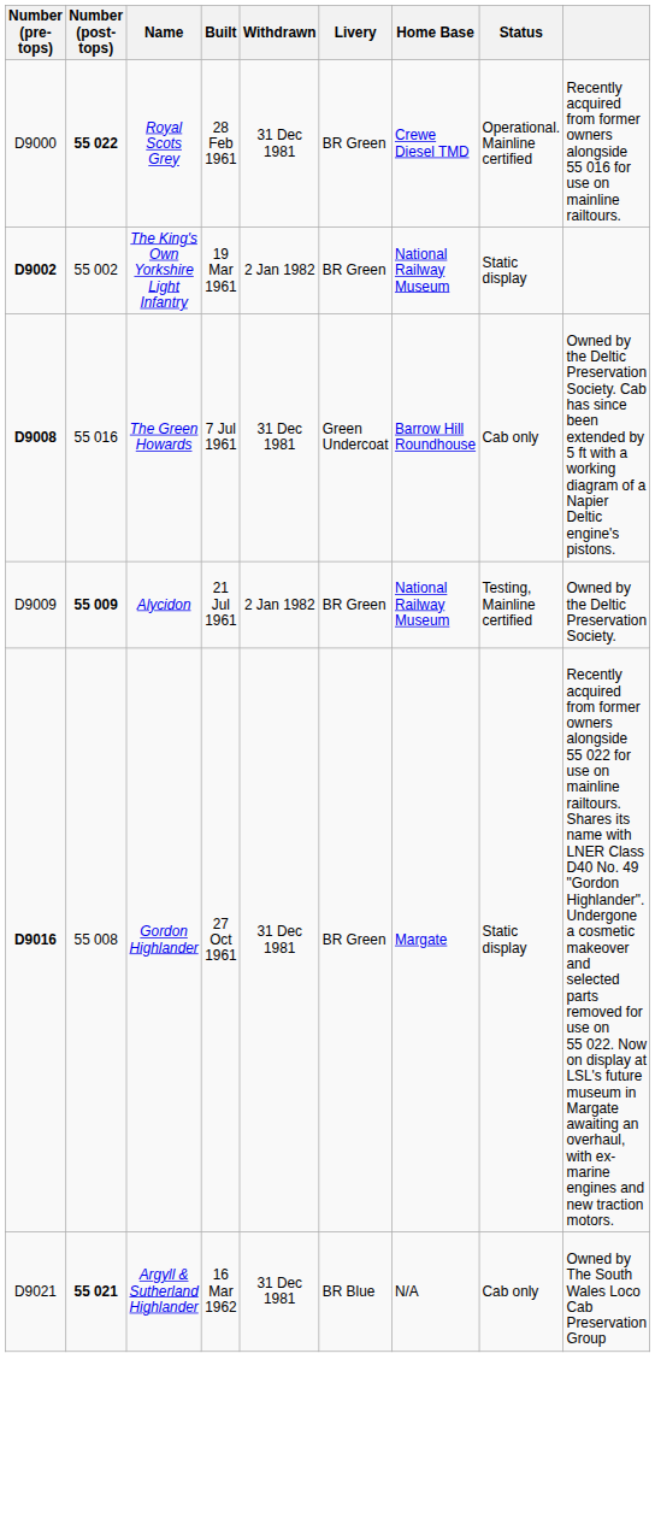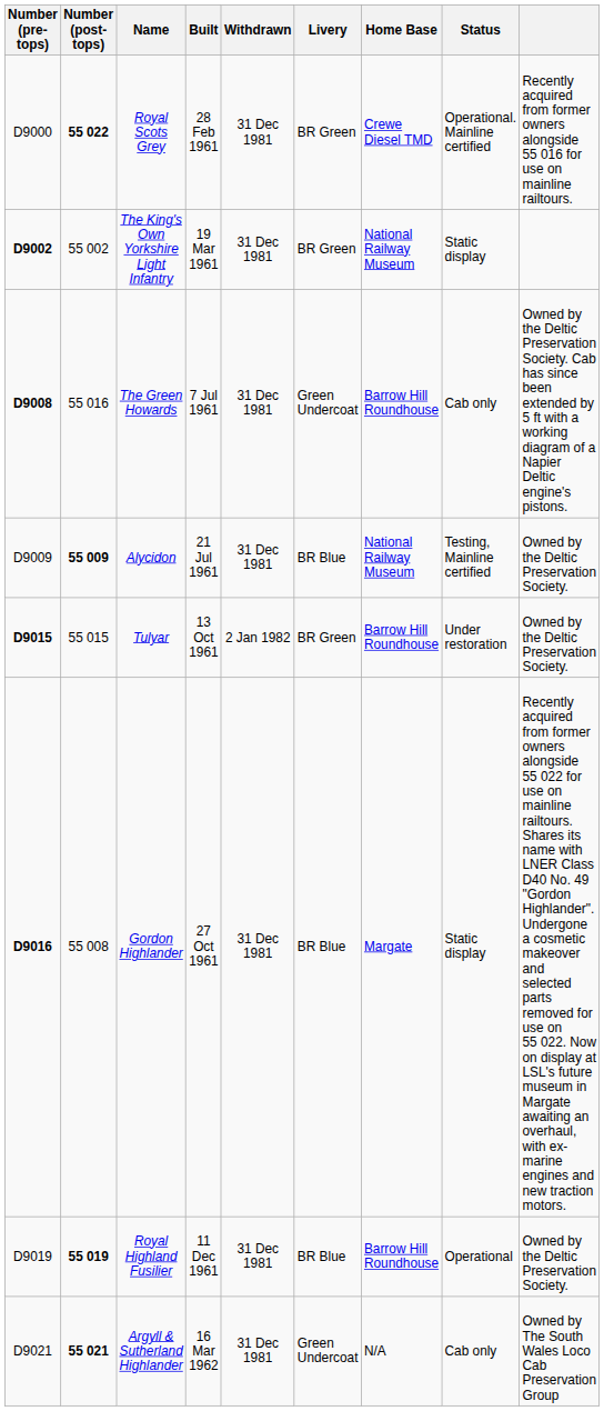The King's Own Yorkshire Light Infantry | Withdrawn: 2 Jan 1982 -> 31 Dec 1981
Alycidon | Withdrawn: 2 Jan 1982 -> 31 Dec 1981
Alycidon | Livery: BR Green -> BR Blue
+ row: D9015 | 55 015 | Tulyar | 13 Oct 1961 | 2 Jan 1982 | BR Green | Barrow Hill Roundhouse | Under restoration | Owned by the Deltic Preservation Society.
Gordon Highlander | Livery: BR Green -> BR Blue
+ row: D9019 | 55 019 | Royal Highland Fusilier | 11 Dec 1961 | 31 Dec 1981 | BR Blue | Barrow Hill Roundhouse | Operational | Owned by the Deltic Preservation Society.
Argyll & Sutherland Highlander | Livery: BR Blue -> Green Undercoat
